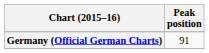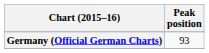Germany (Official German Charts) | Peak position: 91 -> 93
